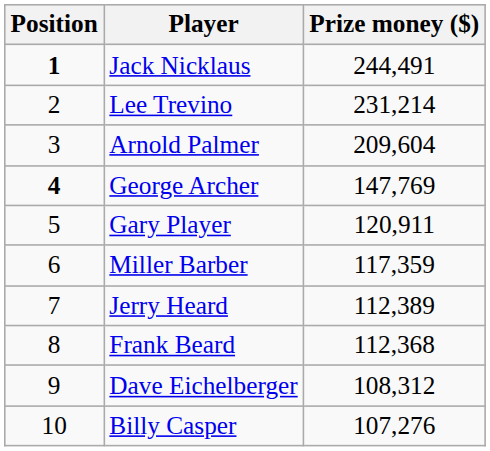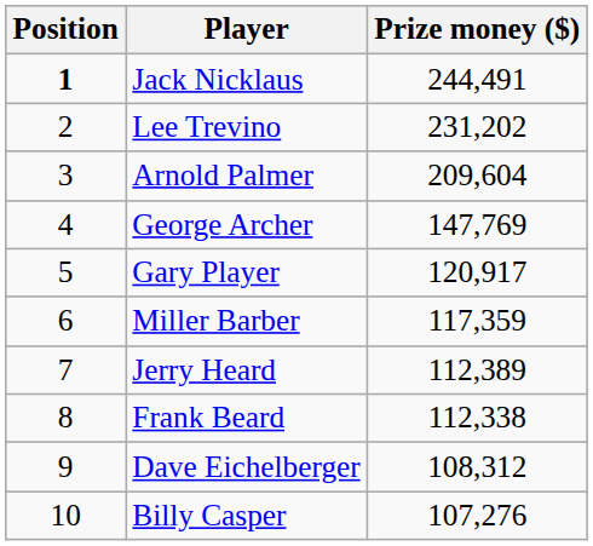Lee Trevino | Prize money ($): 231,214 -> 231,202
George Archer | Position: bold -> normal
Gary Player | Prize money ($): 120,911 -> 120,917
Frank Beard | Prize money ($): 112,368 -> 112,338
